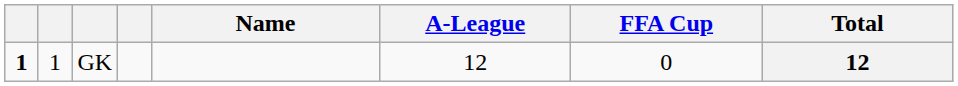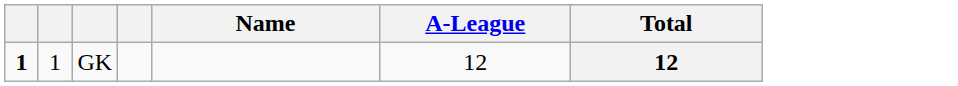- column: FFA Cup | 0
